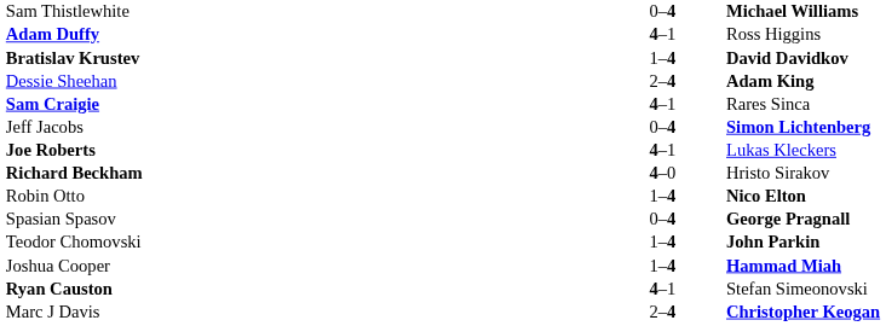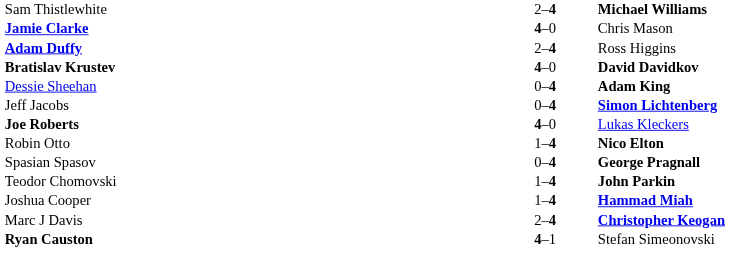Sam Thistlewhite | column 2: 0–4 -> 2–4
+ row: Jamie Clarke | 4–0 | Chris Mason
Adam Duffy | column 2: 4–1 -> 2–4
Bratislav Krustev | column 2: 1–4 -> 4–0
Dessie Sheehan | column 2: 2–4 -> 0–4
- row: Sam Craigie | 4–1 | Rares Sinca
Joe Roberts | column 2: 4–1 -> 4–0
- row: Richard Beckham | 4–0 | Hristo Sirakov
rows swapped: Ryan Causton <-> Marc J Davis
